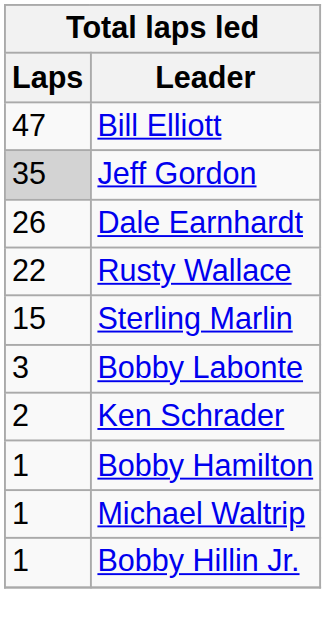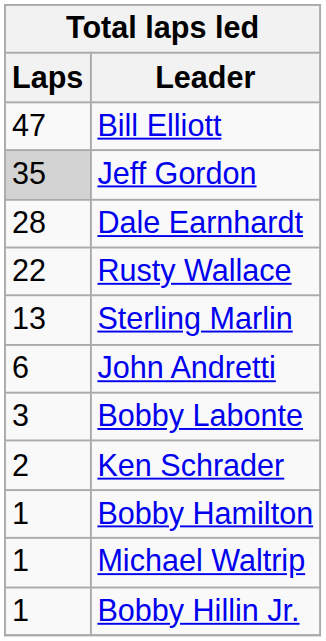Dale Earnhardt | Laps: 26 -> 28
Sterling Marlin | Laps: 15 -> 13
+ row: 6 | John Andretti
